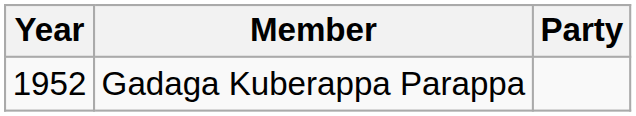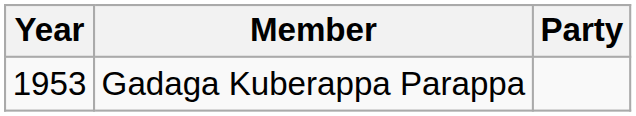Gadaga Kuberappa Parappa | Year: 1952 -> 1953
